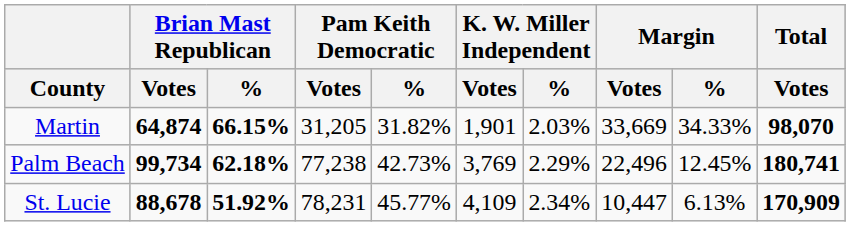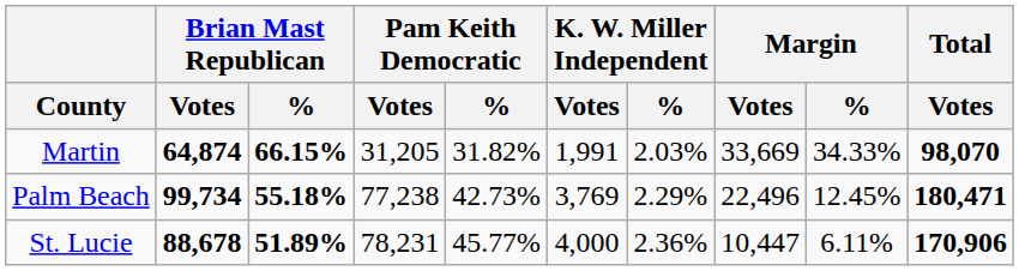Martin | K. W. Miller Independent / Votes: 1,901 -> 1,991
Palm Beach | Brian Mast Republican / %: 62.18% -> 55.18%
Palm Beach | Total / Votes: 180,741 -> 180,471
St. Lucie | Brian Mast Republican / %: 51.92% -> 51.89%
St. Lucie | K. W. Miller Independent / Votes: 4,109 -> 4,000
St. Lucie | K. W. Miller Independent / %: 2.34% -> 2.36%
St. Lucie | Margin / %: 6.13% -> 6.11%
St. Lucie | Total / Votes: 170,909 -> 170,906
